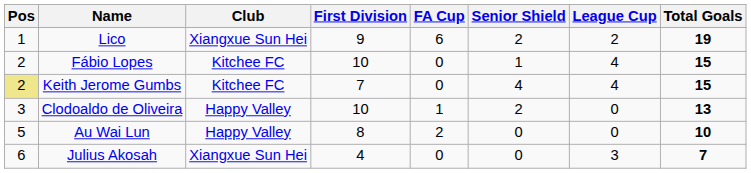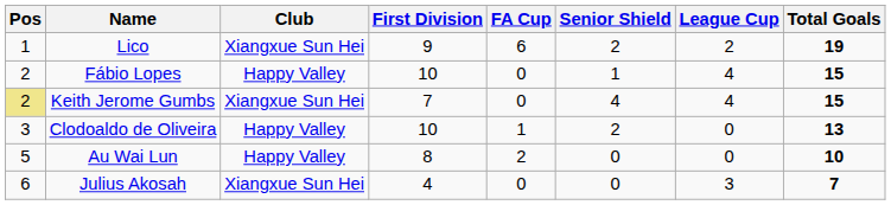Fábio Lopes | Club: Kitchee FC -> Happy Valley
Keith Jerome Gumbs | Club: Kitchee FC -> Xiangxue Sun Hei
